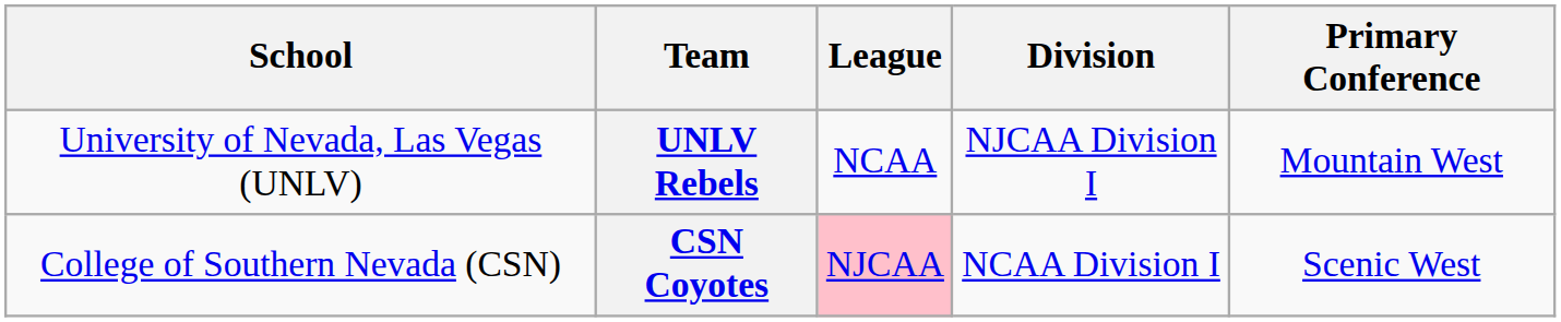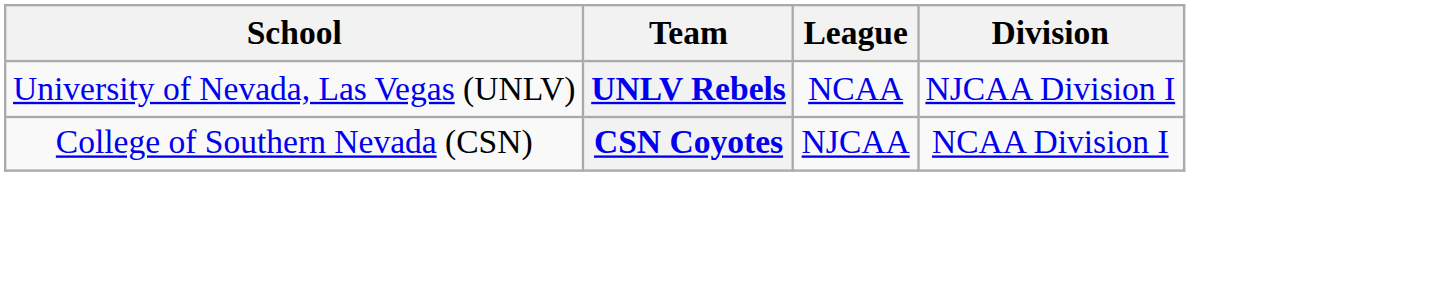- column: Primary Conference | Mountain West | Scenic West
CSN Coyotes | League: pink background -> no background
